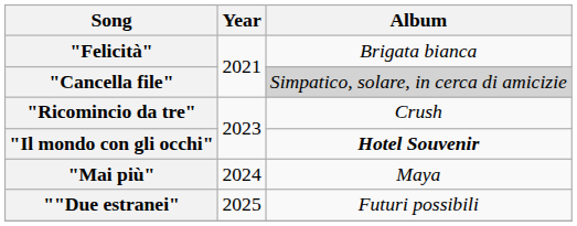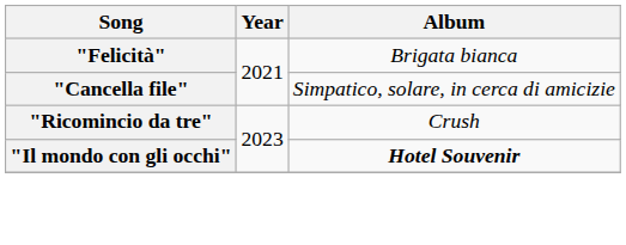"Cancella file" | Album: lightgrey background -> no background
- row: "Mai più" | 2024 | Maya
- row: ""Due estranei" | 2025 | Futuri possibili
